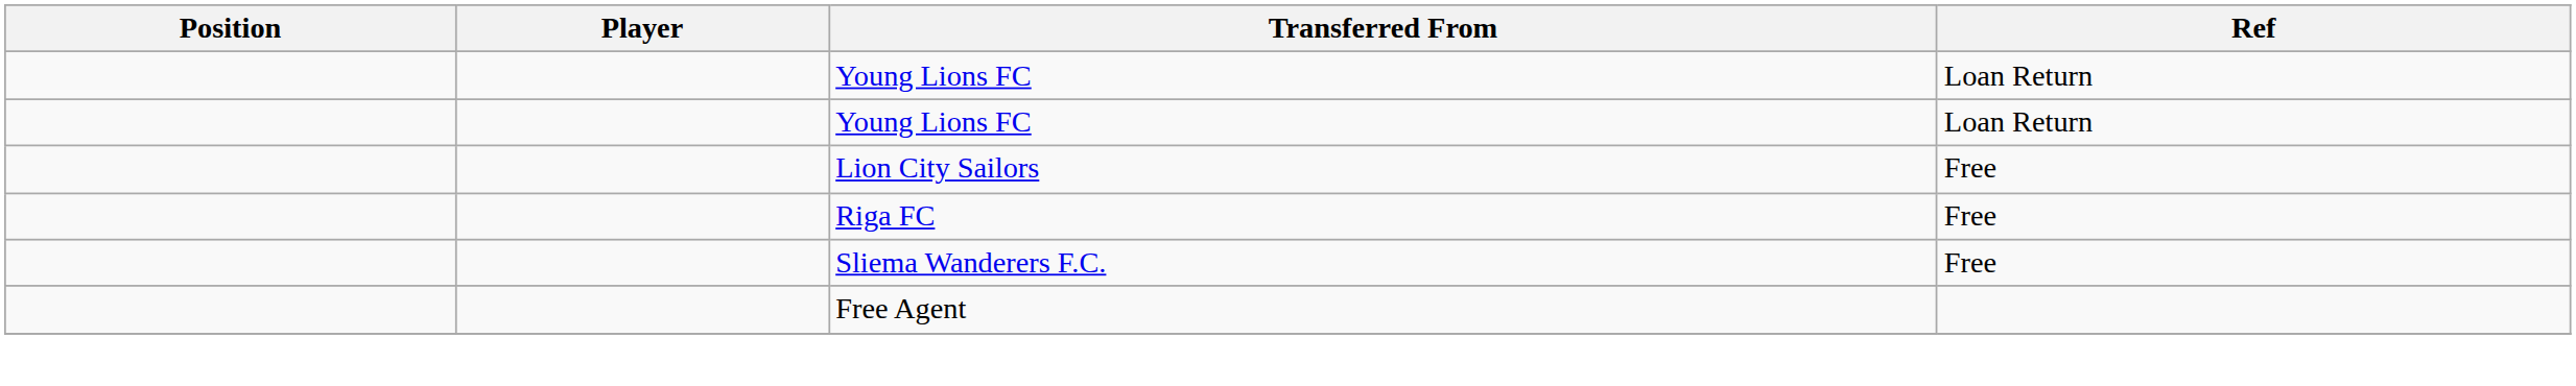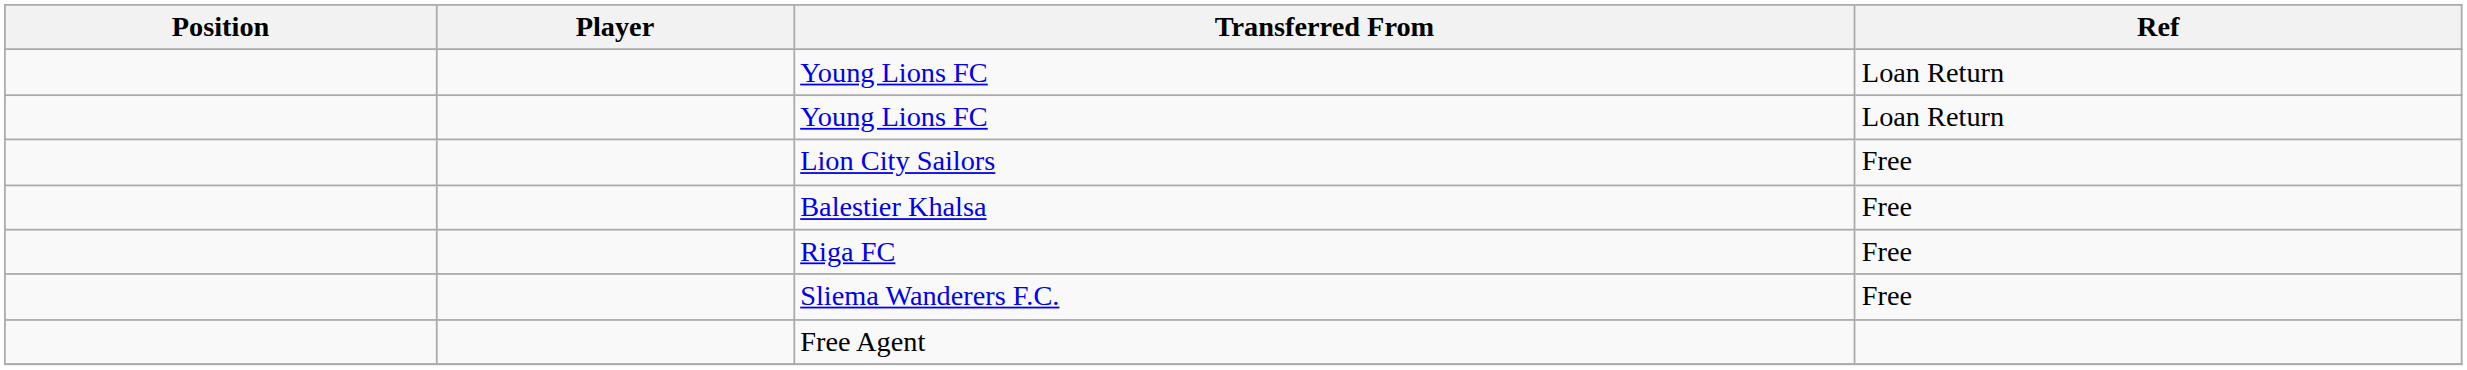+ row: Balestier Khalsa | Free
